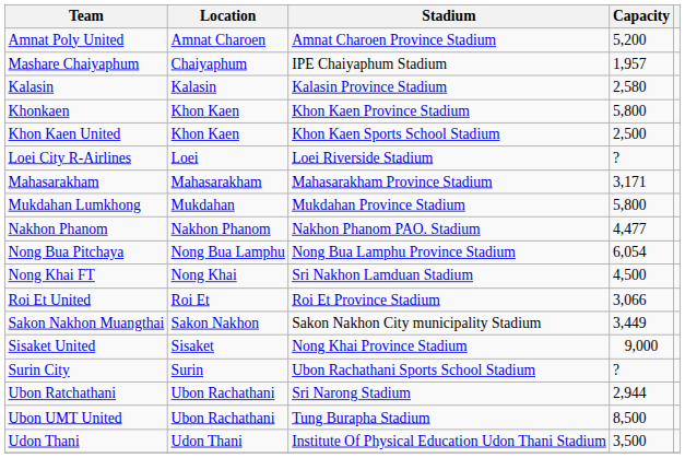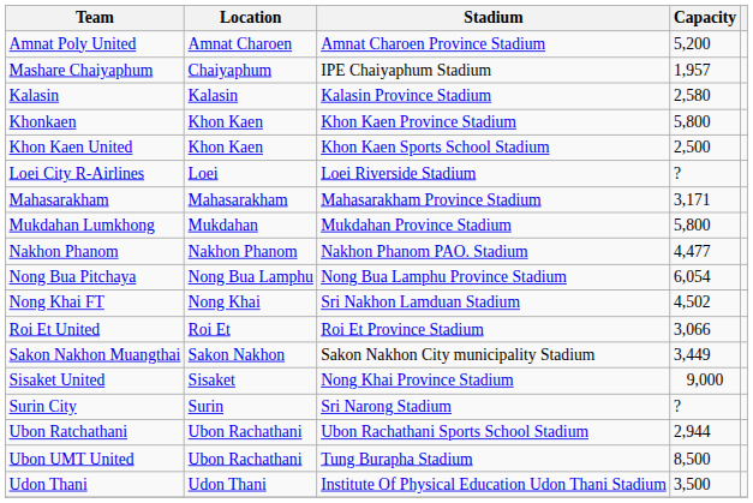Nong Khai FT | Capacity: 4,500 -> 4,502
Surin City | Stadium: Ubon Rachathani Sports School Stadium -> Sri Narong Stadium
Ubon Ratchathani | Stadium: Sri Narong Stadium -> Ubon Rachathani Sports School Stadium
